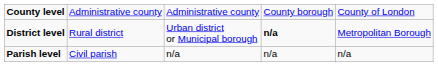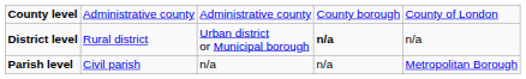District level | column 5: Metropolitan Borough -> n/a
Parish level | column 5: n/a -> Metropolitan Borough
